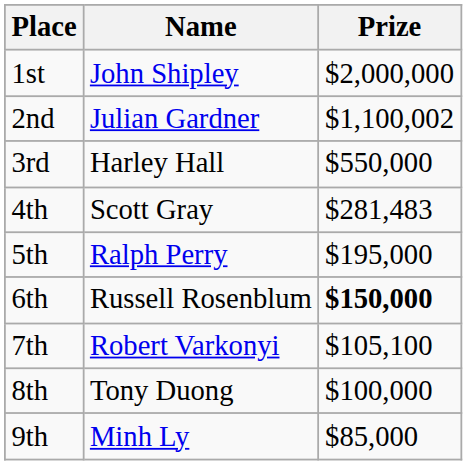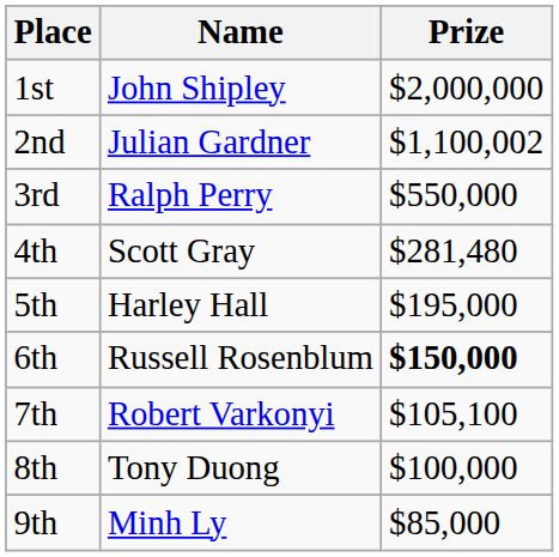3rd | Name: Harley Hall -> Ralph Perry
4th | Prize: $281,483 -> $281,480
5th | Name: Ralph Perry -> Harley Hall
